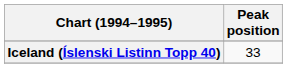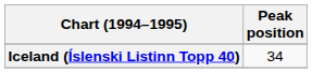Iceland (Íslenski Listinn Topp 40) | Peak position: 33 -> 34
